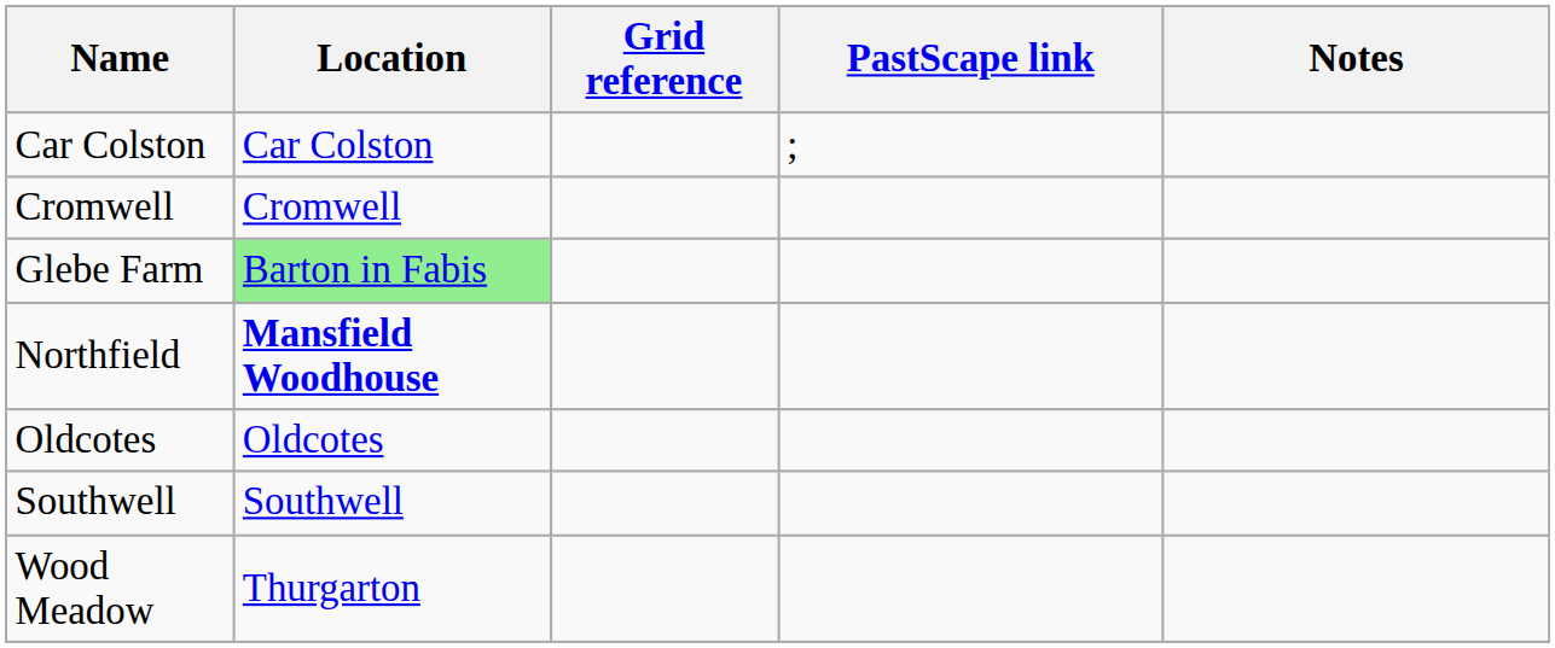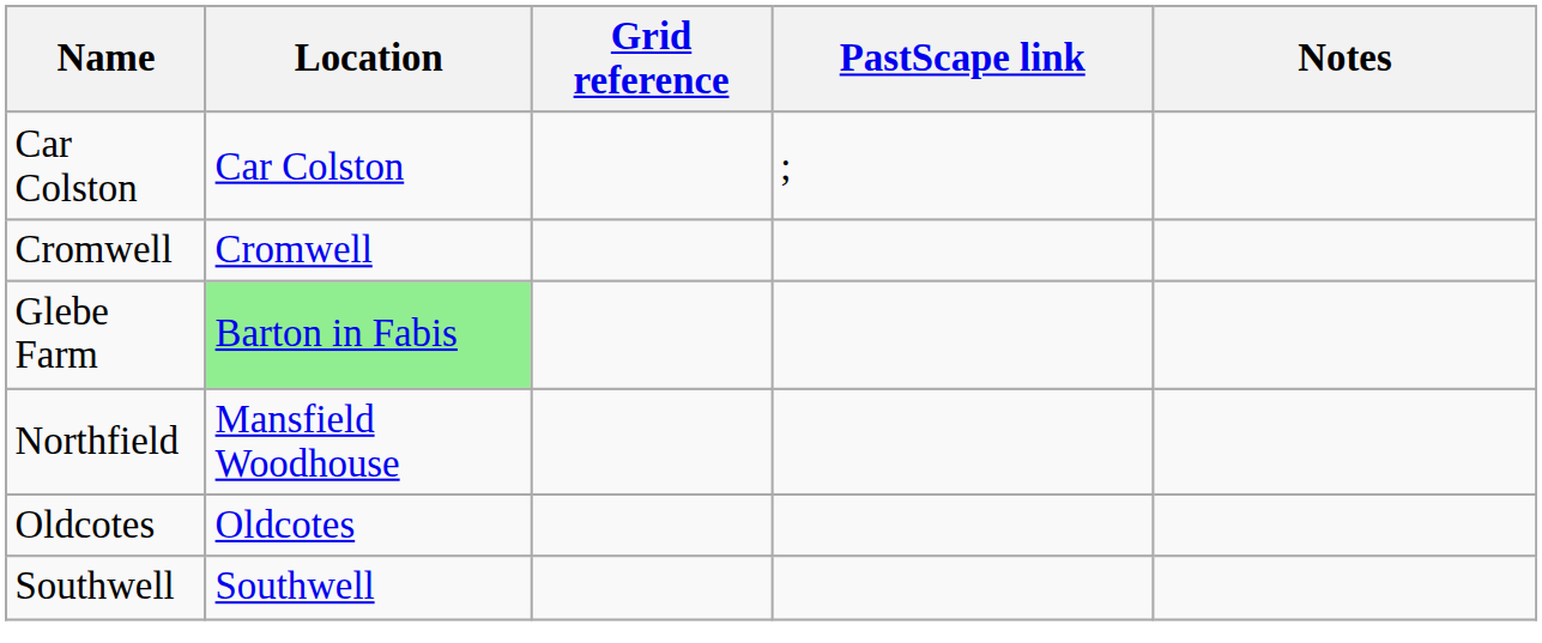Northfield | Location: bold -> normal
- row: Wood Meadow | Thurgarton
